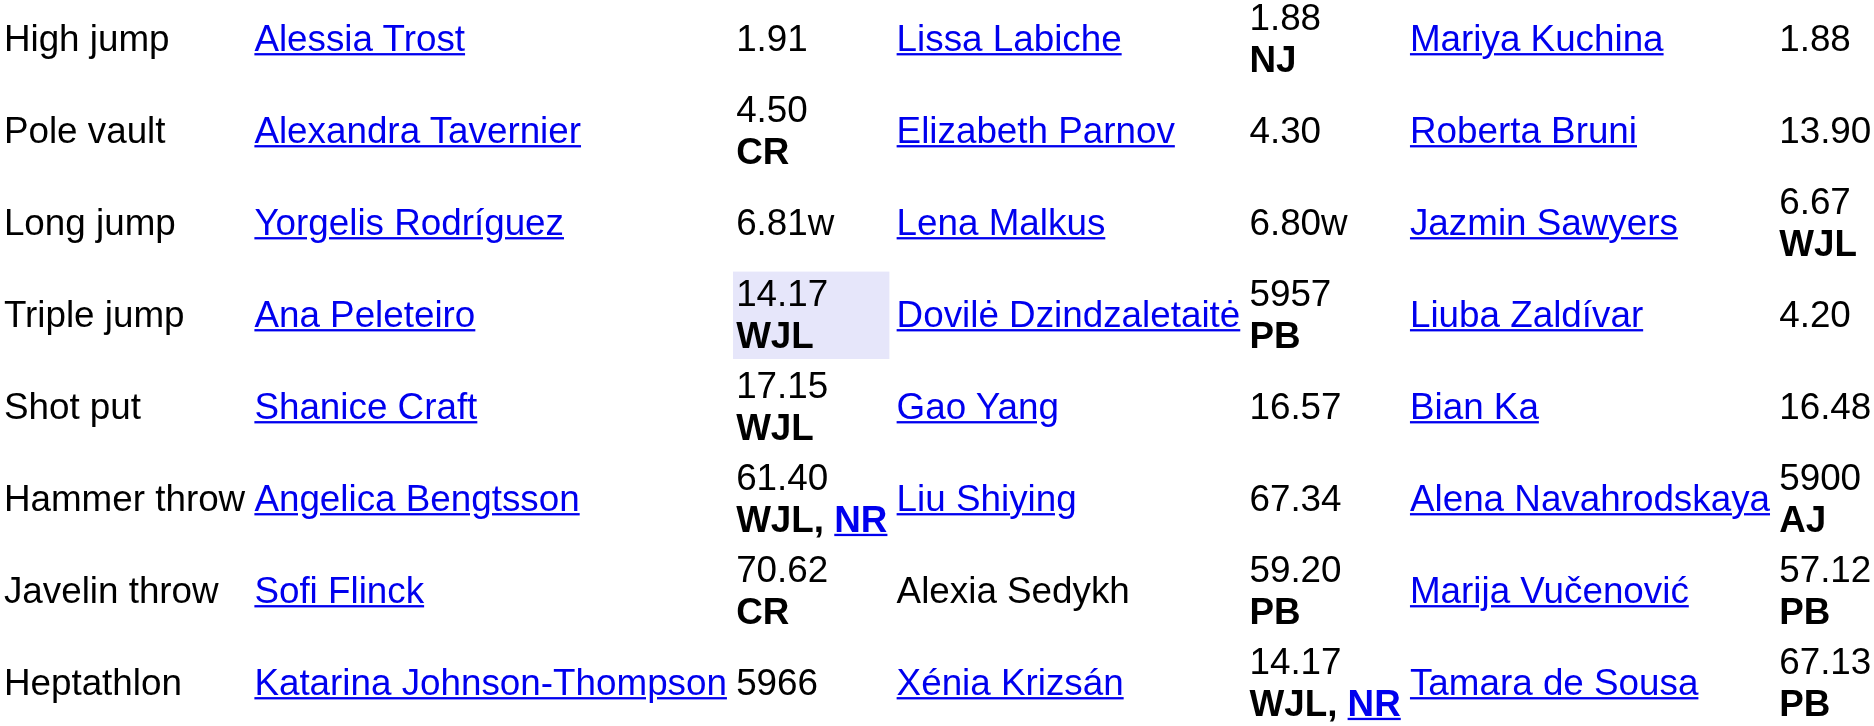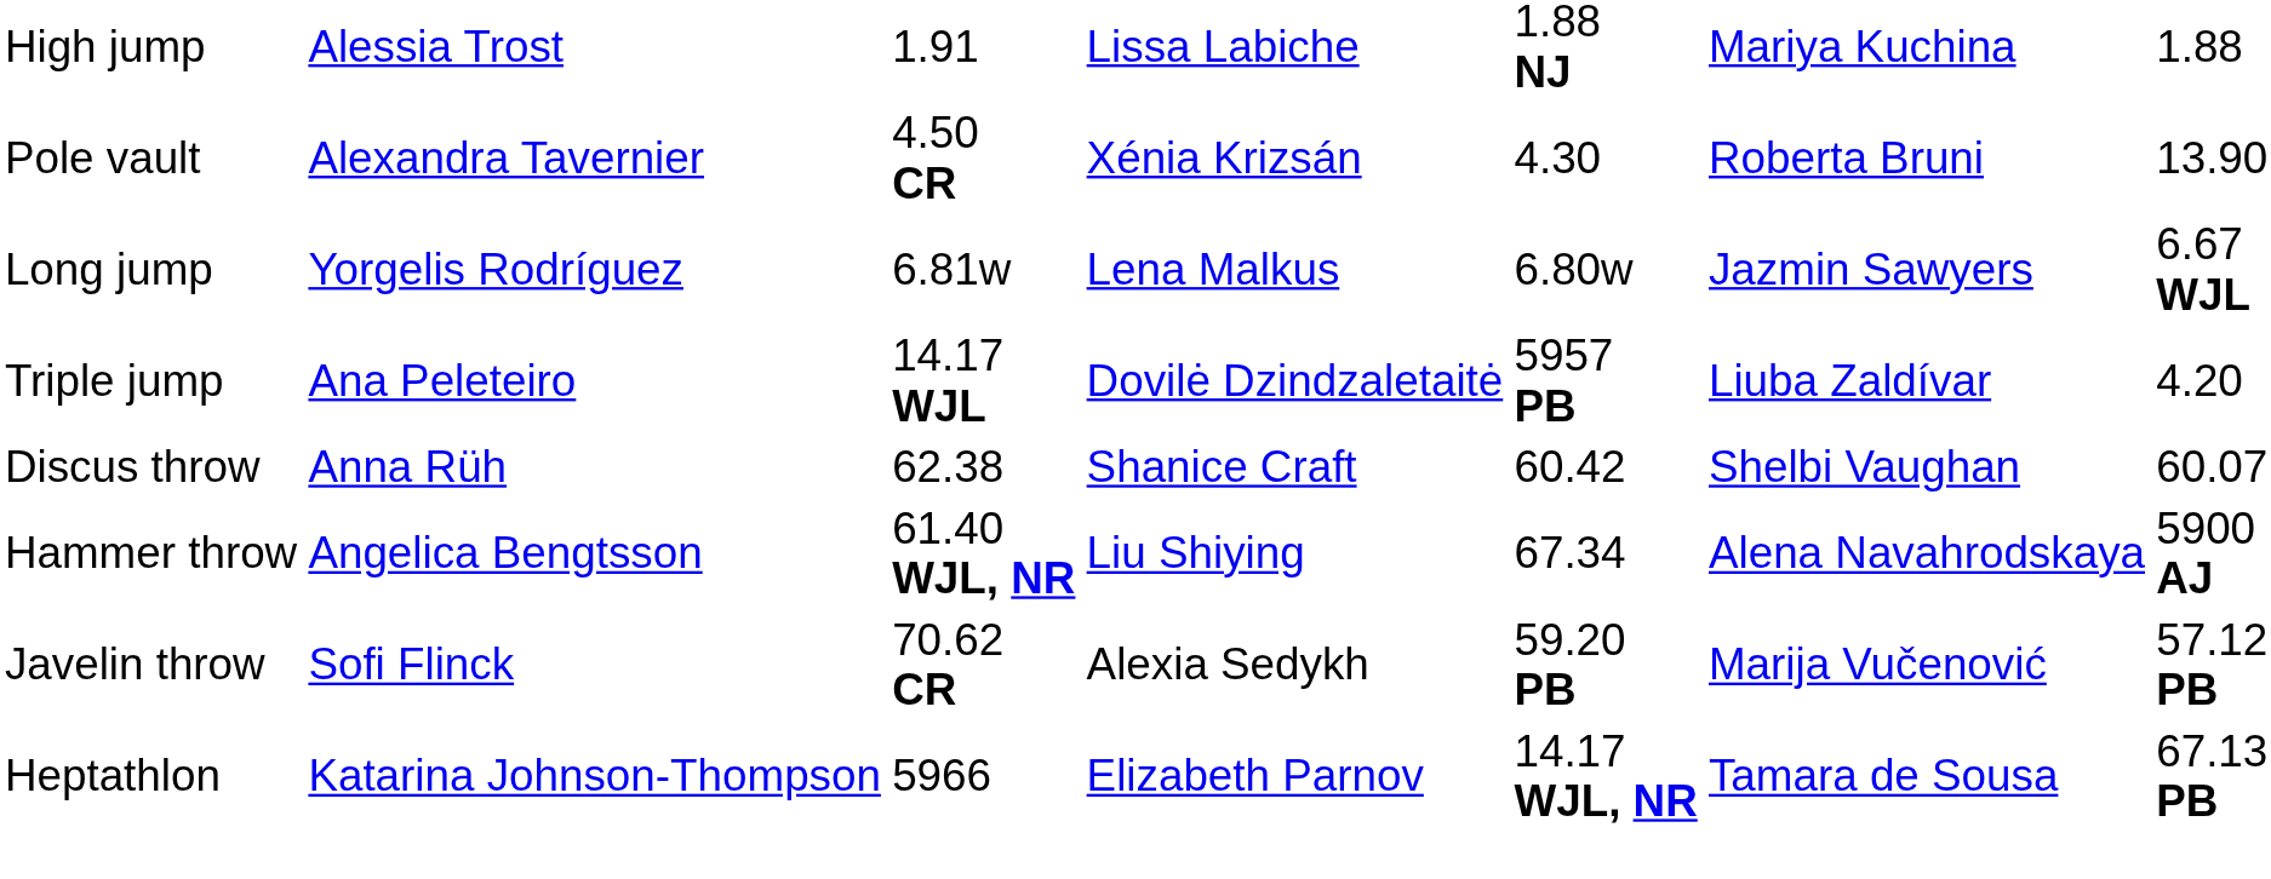Pole vault | column 4: Elizabeth Parnov -> Xénia Krizsán
Triple jump | column 3: lavender background -> no background
- row: Shot put | Shanice Craft | 17.15 WJL | Gao Yang | 16.57 | Bian Ka | 16.48
+ row: Discus throw | Anna Rüh | 62.38 | Shanice Craft | 60.42 | Shelbi Vaughan | 60.07
Heptathlon | column 4: Xénia Krizsán -> Elizabeth Parnov
